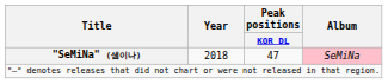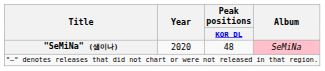"SeMiNa" (샘이나) | Year: 2018 -> 2020
"SeMiNa" (샘이나) | Peak positions / KOR DL: 47 -> 48
